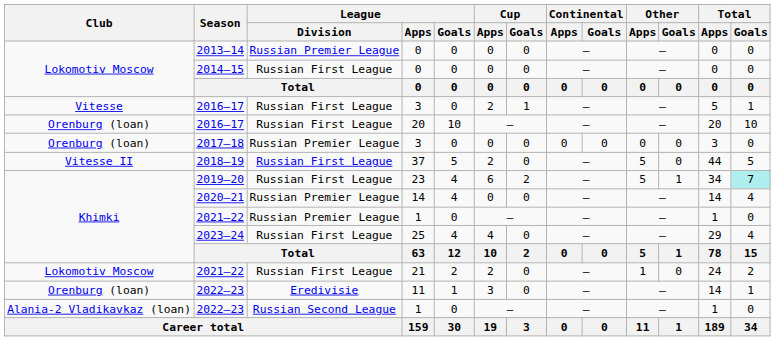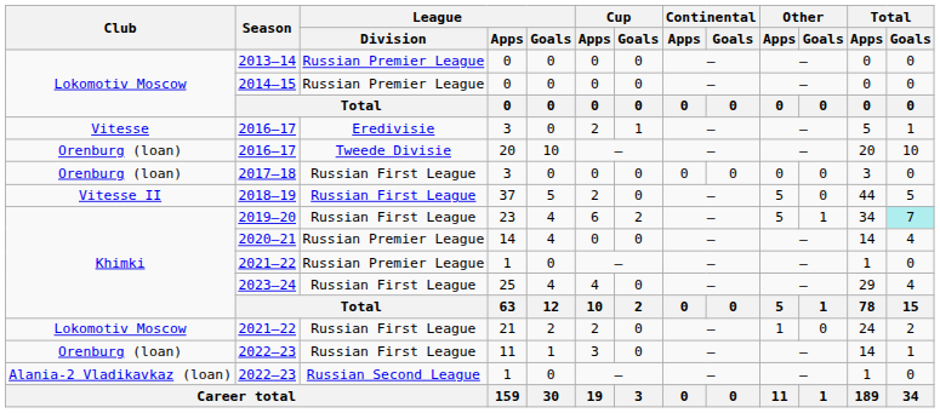2014–15 | League / Division: Russian First League -> Russian Premier League
2016–17 / 3 | League / Division: Russian First League -> Eredivisie
2016–17 / 20 | League / Division: Russian First League -> Tweede Divisie
2017–18 | League / Division: Russian Premier League -> Russian First League
2022–23 / 11 | League / Division: Eredivisie -> Russian First League
